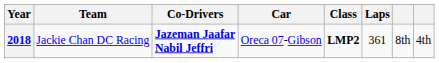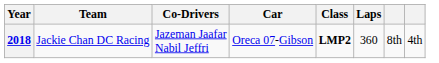2018 | Co-Drivers: bold -> normal
2018 | Laps: 361 -> 360
